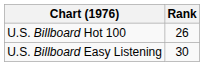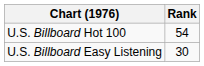U.S. Billboard Hot 100 | Rank: 26 -> 54
